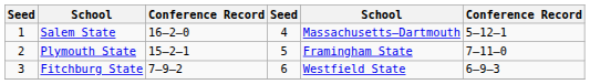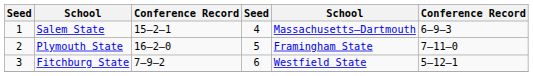Salem State | column 3: 16–2–0 -> 15–2–1
Salem State | column 6: 5–12–1 -> 6–9–3
Plymouth State | column 3: 15–2–1 -> 16–2–0
Fitchburg State | column 6: 6–9–3 -> 5–12–1
